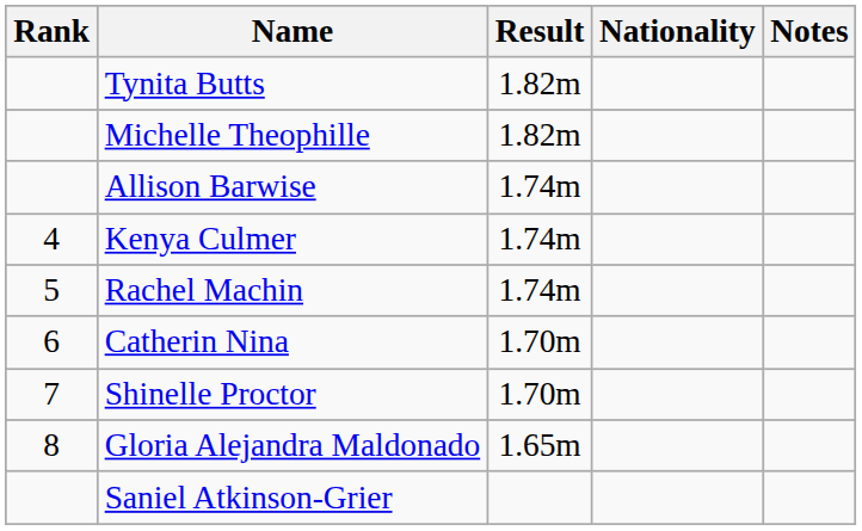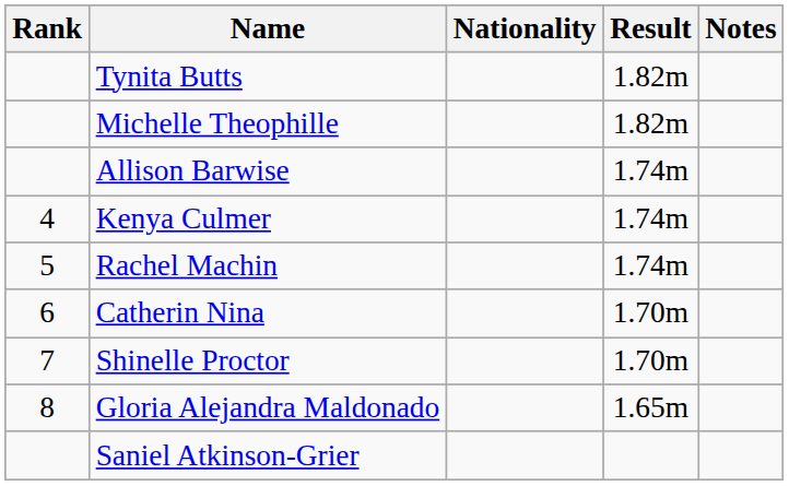columns swapped: Nationality <-> Result
